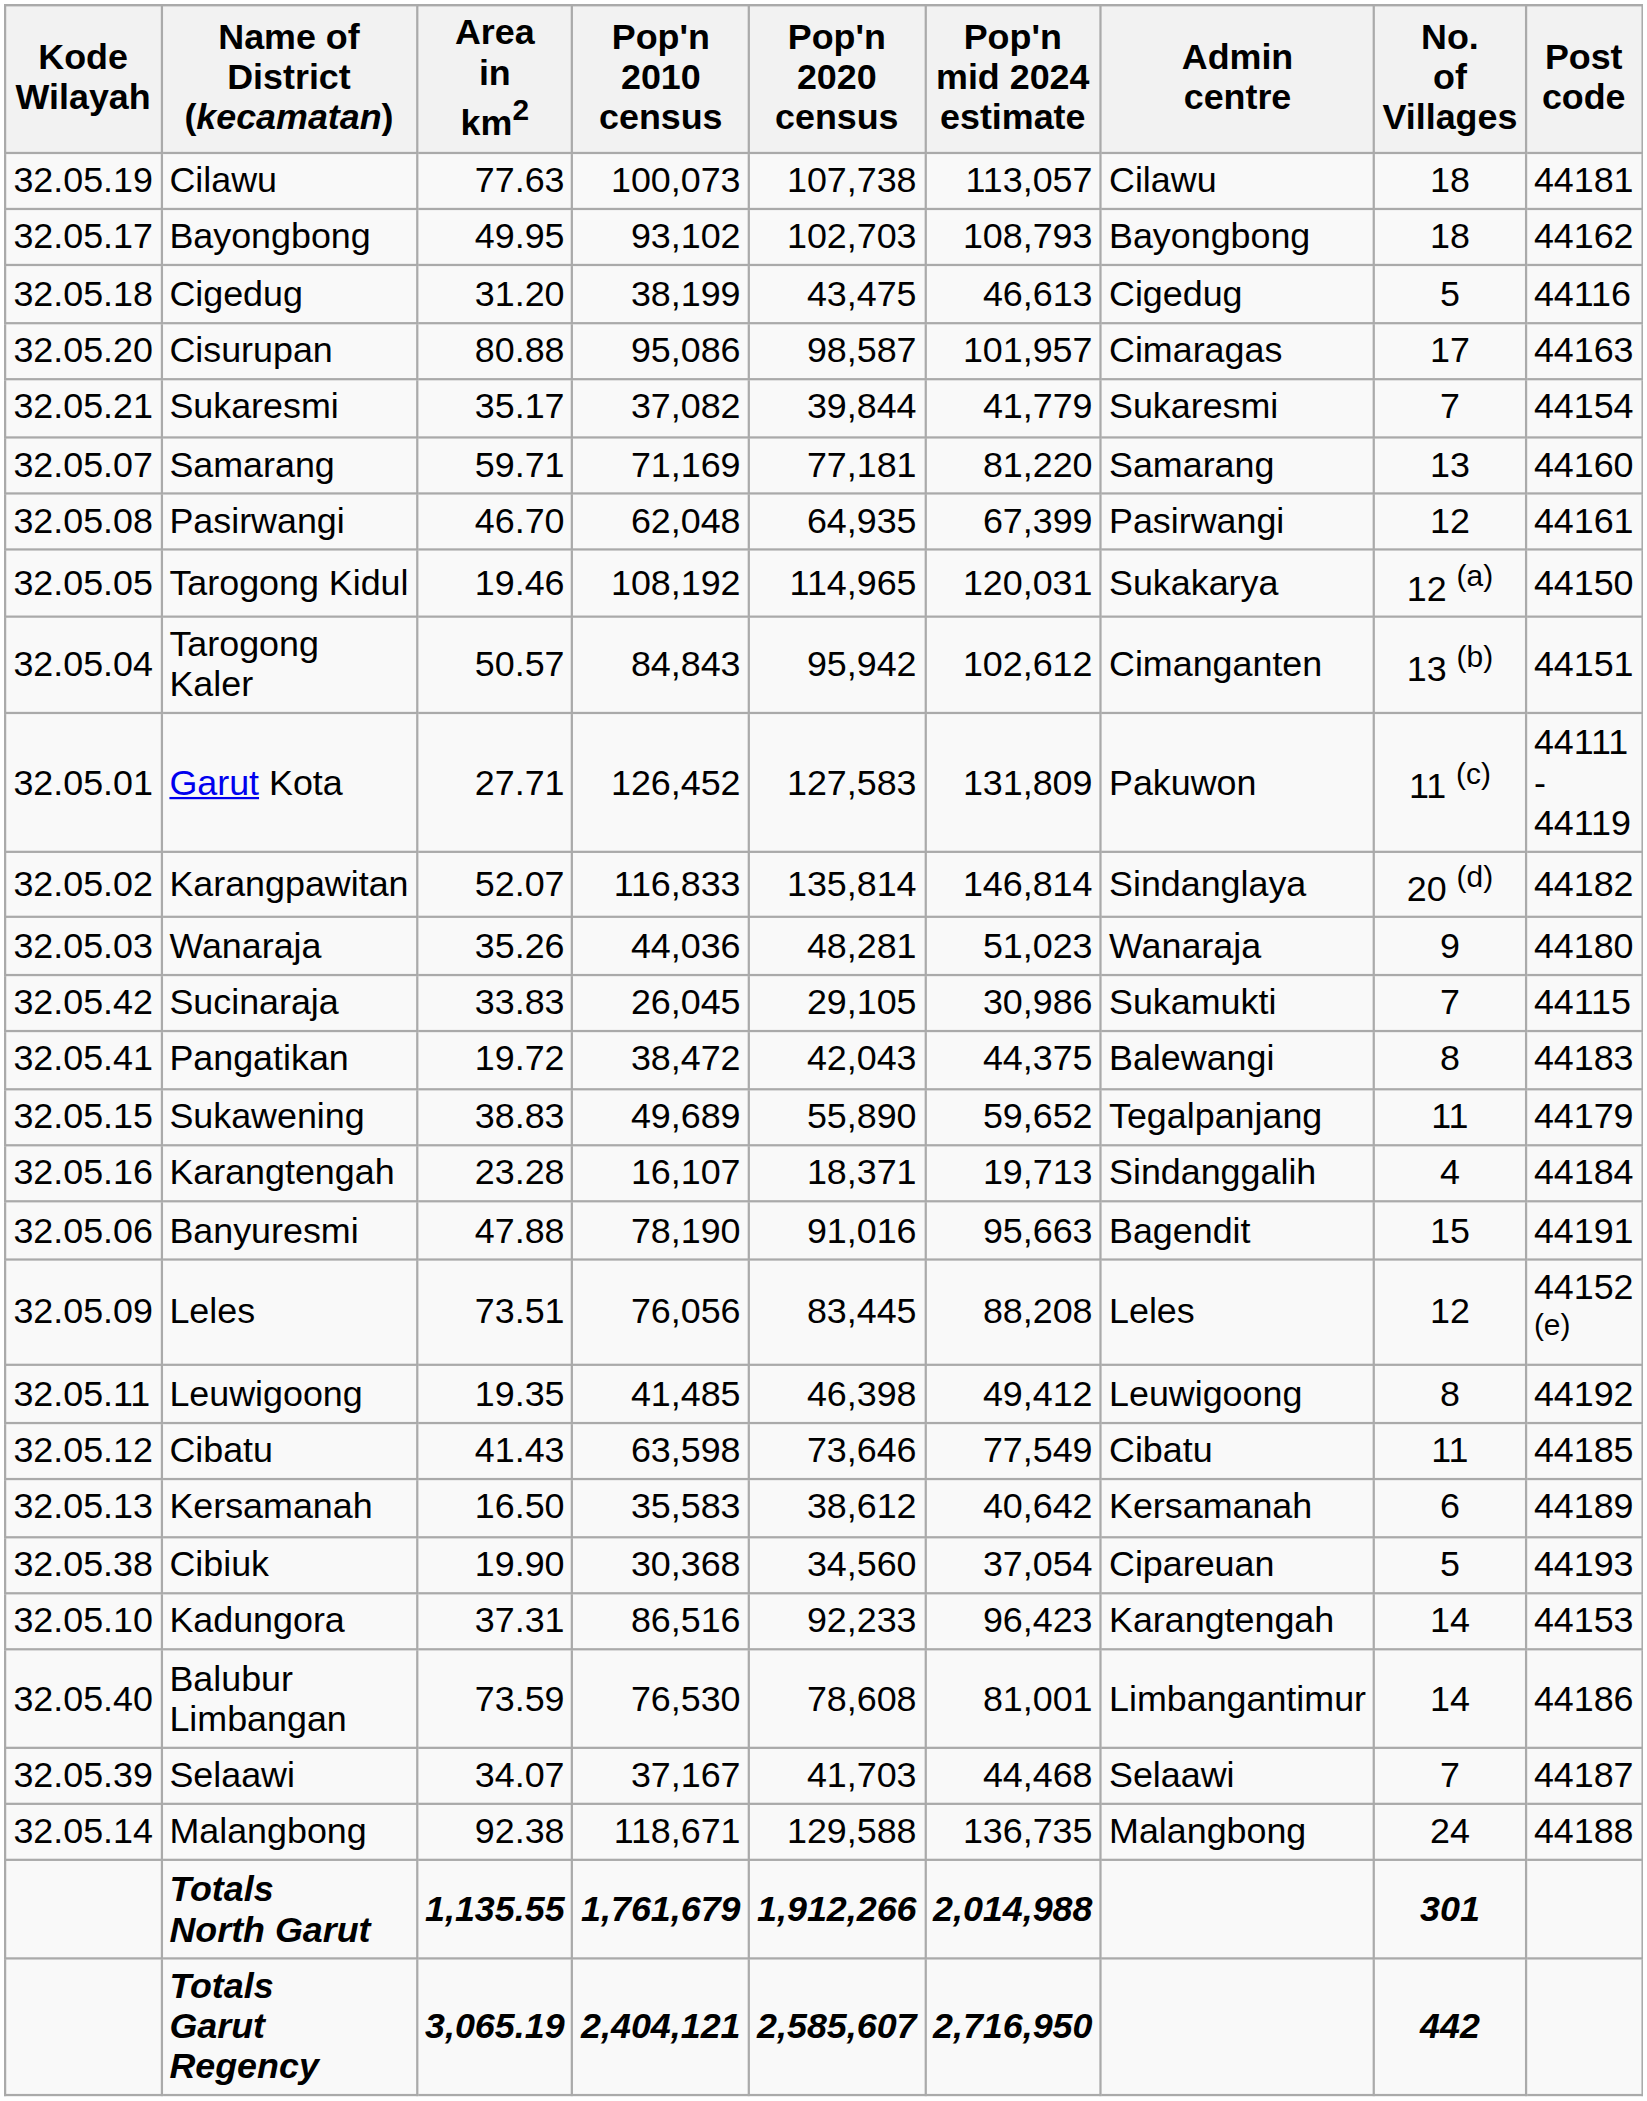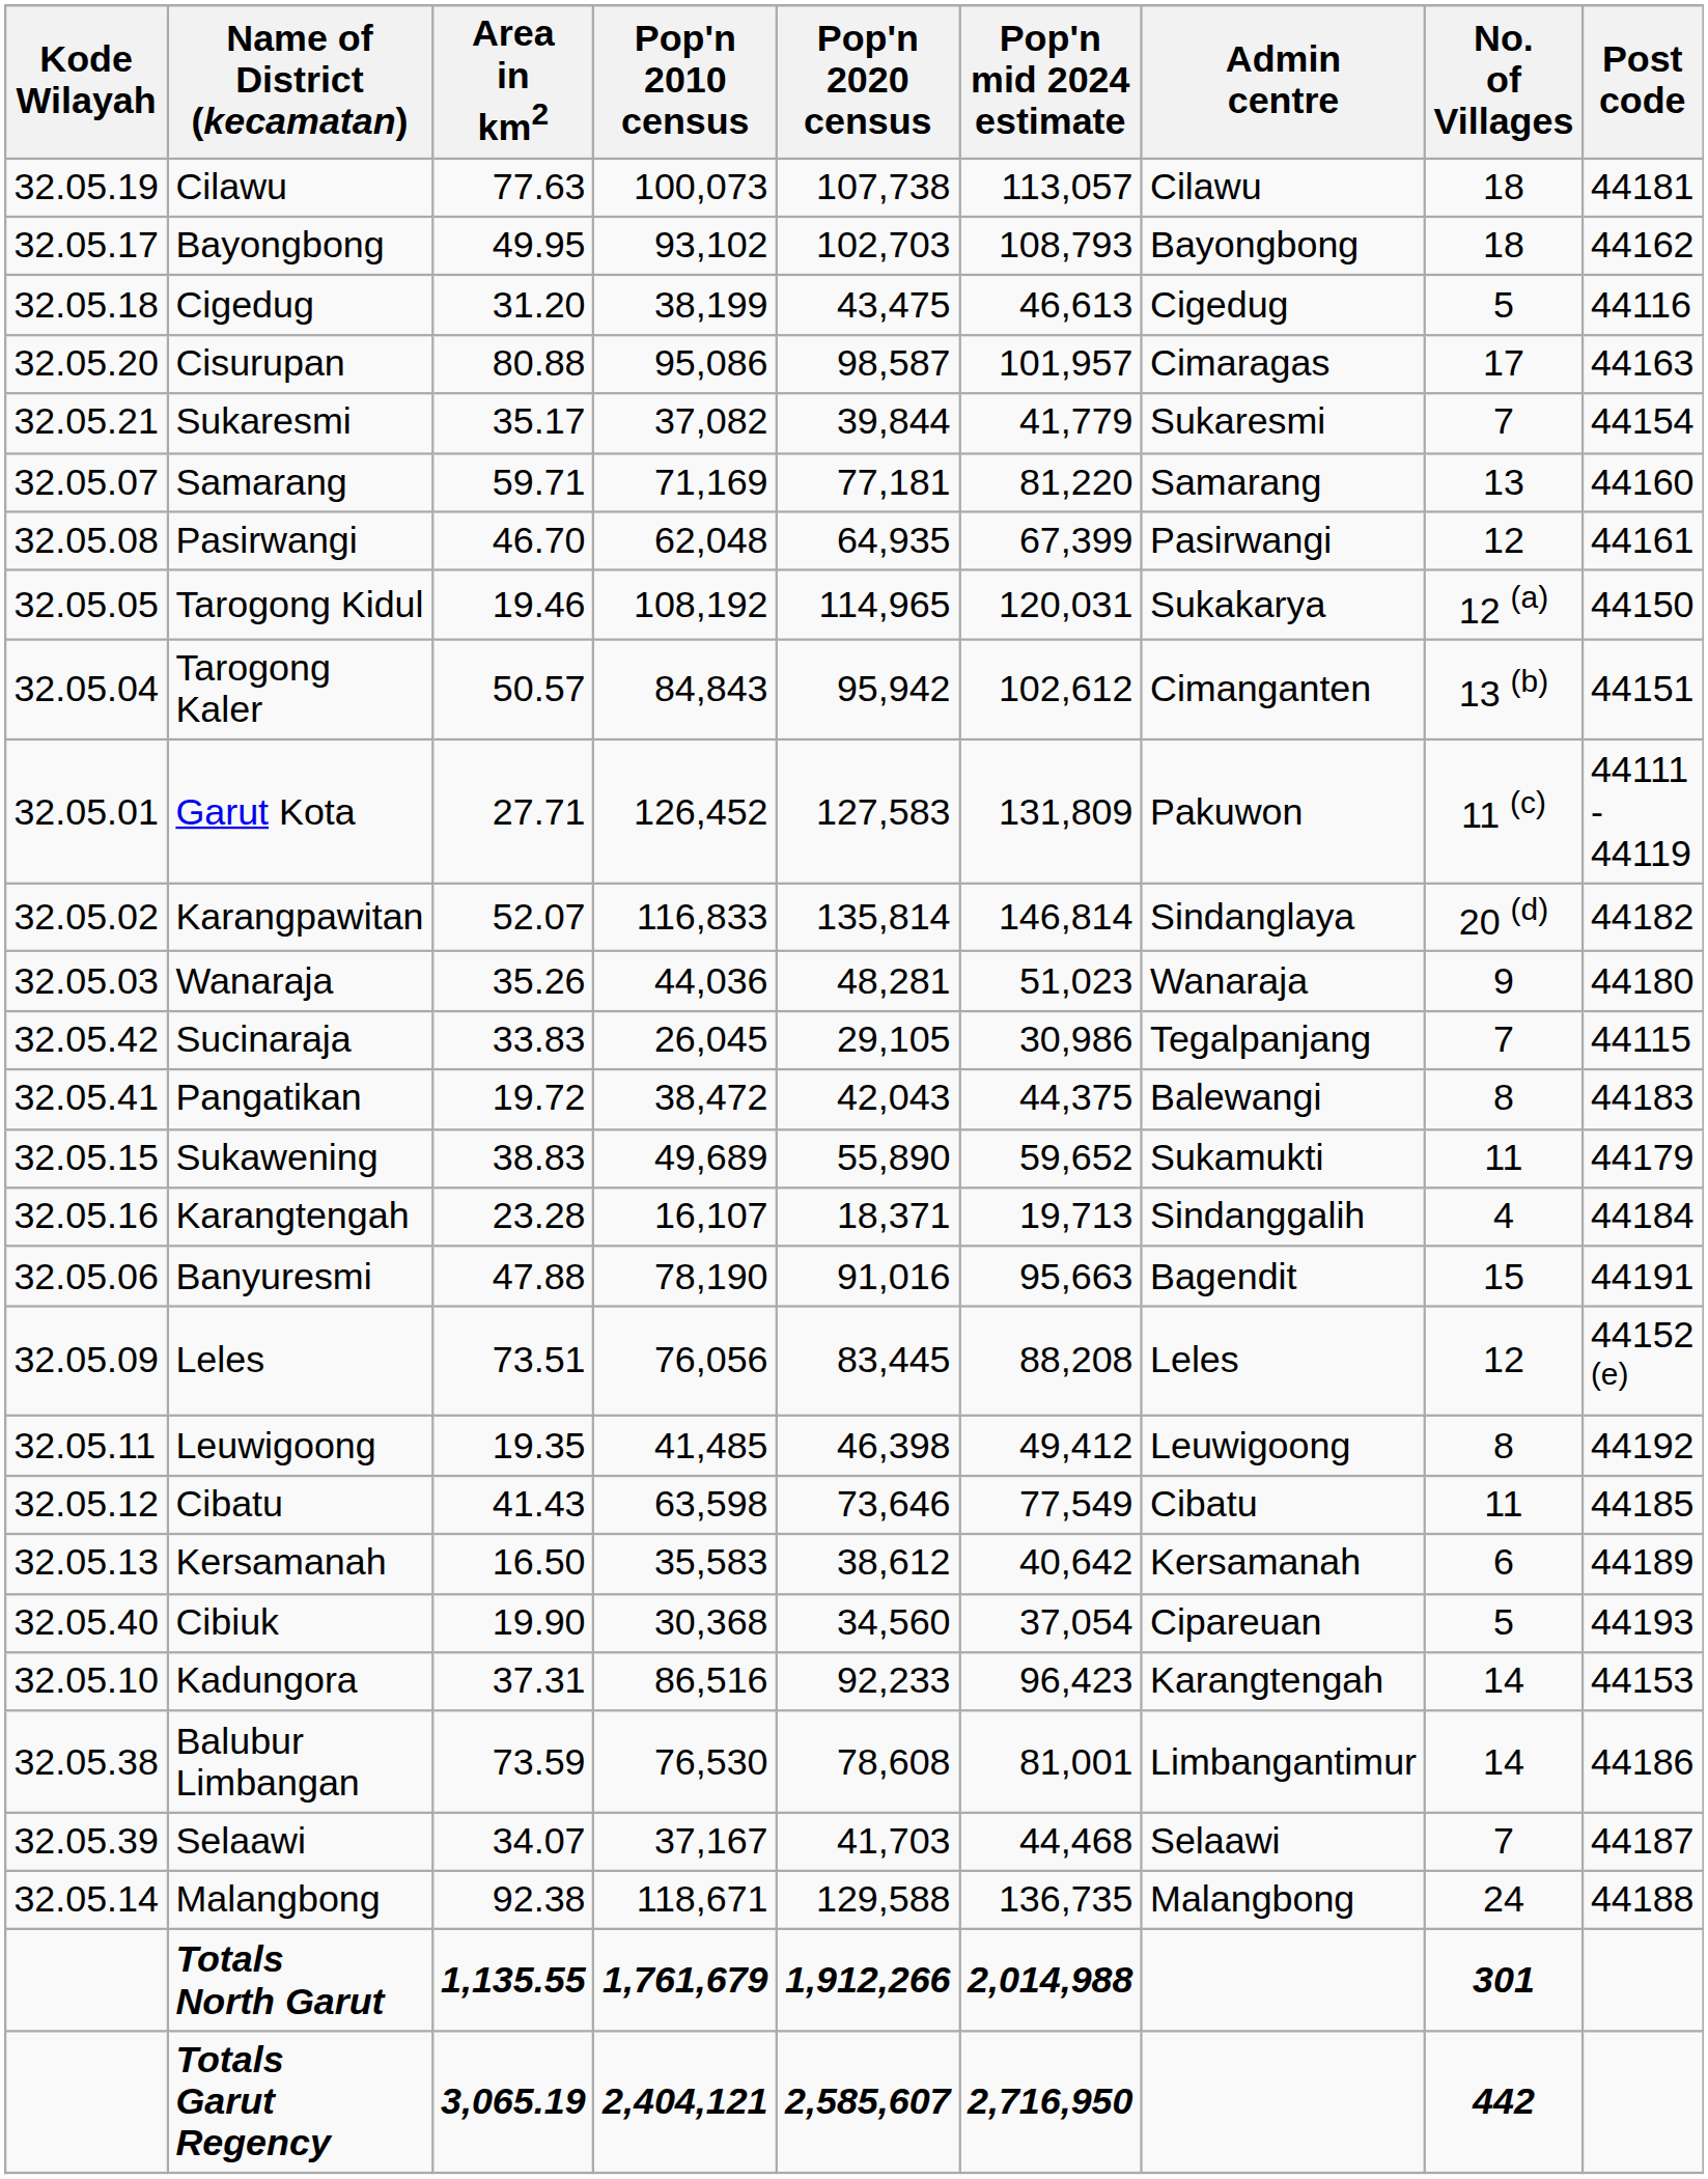Sucinaraja | Admin centre: Sukamukti -> Tegalpanjang
Sukawening | Admin centre: Tegalpanjang -> Sukamukti
Cibiuk | Kode Wilayah: 32.05.38 -> 32.05.40
Balubur Limbangan | Kode Wilayah: 32.05.40 -> 32.05.38
